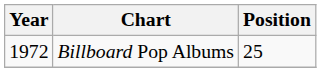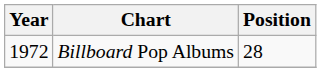Billboard Pop Albums | Position: 25 -> 28
